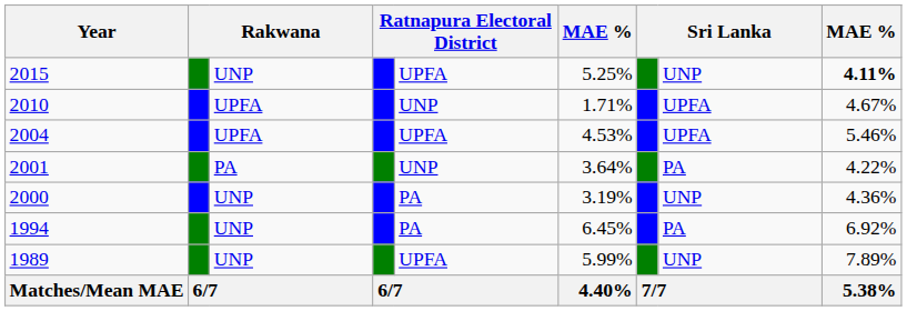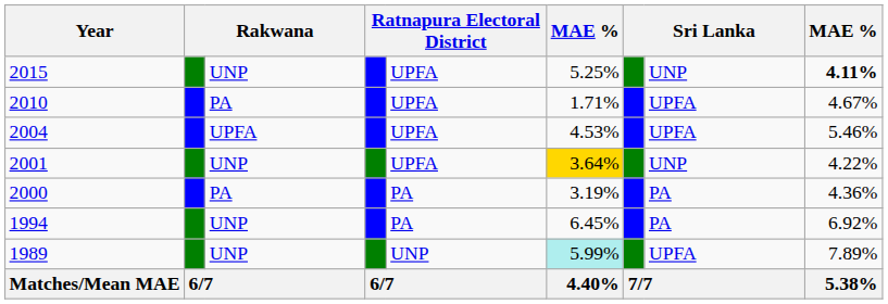2010 | column 3: UPFA -> PA
2010 | column 5: UNP -> UPFA
2001 | column 3: PA -> UNP
2001 | column 5: UNP -> UPFA
2001 | column 6: no background -> gold background
2001 | column 8: PA -> UNP
2000 | column 3: UNP -> PA
2000 | column 8: UNP -> PA
1989 | column 5: UPFA -> UNP
1989 | column 6: no background -> paleturquoise background
1989 | column 8: UNP -> UPFA
